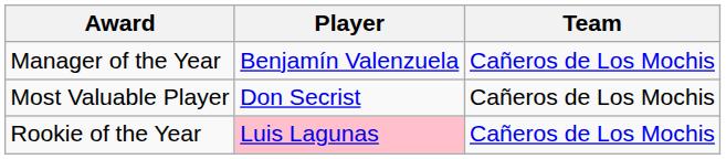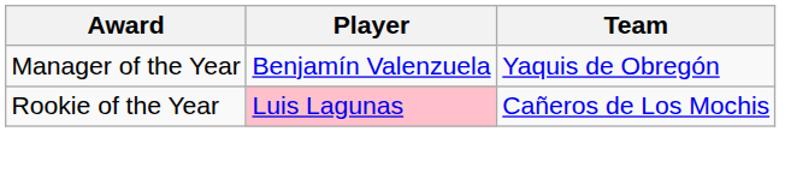Manager of the Year | Team: Cañeros de Los Mochis -> Yaquis de Obregón
- row: Most Valuable Player | Don Secrist | Cañeros de Los Mochis
